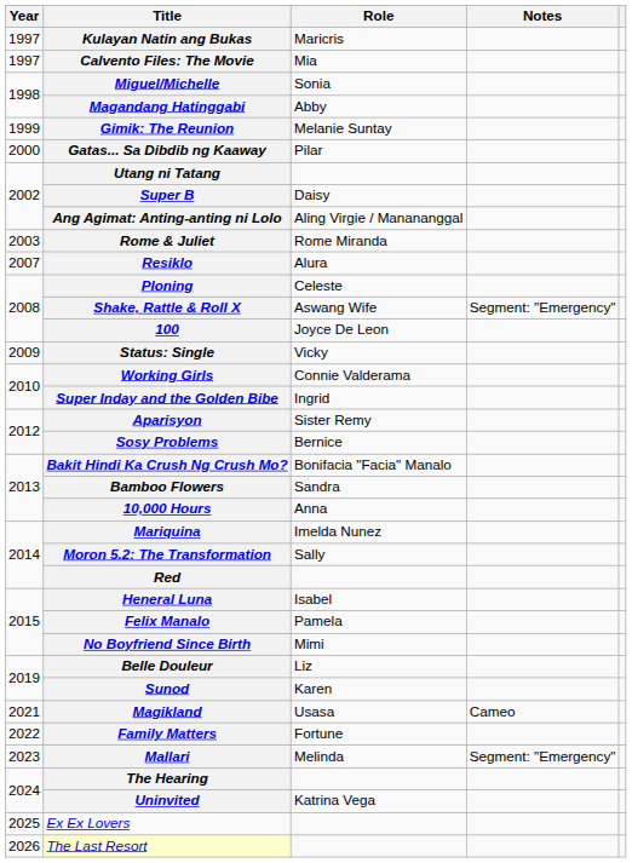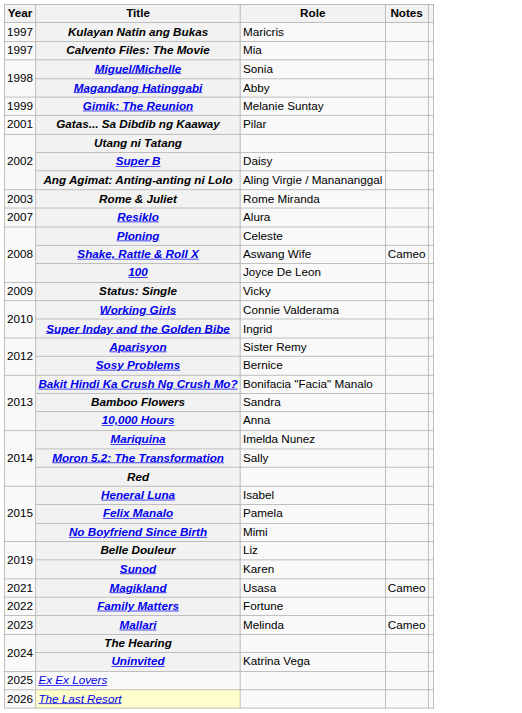Gatas... Sa Dibdib ng Kaaway | Year: 2000 -> 2001
Shake, Rattle & Roll X | Notes: Segment: "Emergency" -> Cameo
Mallari | Notes: Segment: "Emergency" -> Cameo
